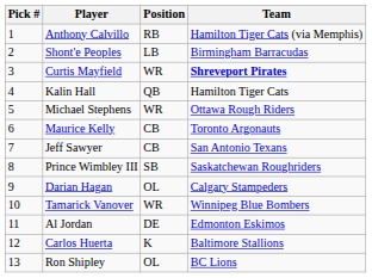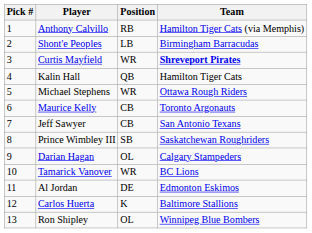Tamarick Vanover | Team: Winnipeg Blue Bombers -> BC Lions
Ron Shipley | Team: BC Lions -> Winnipeg Blue Bombers
